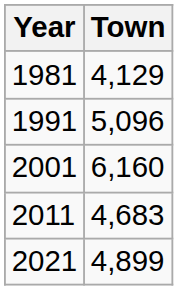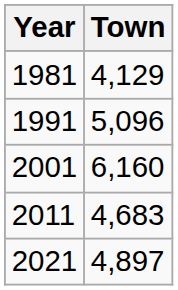2021 | Town: 4,899 -> 4,897
